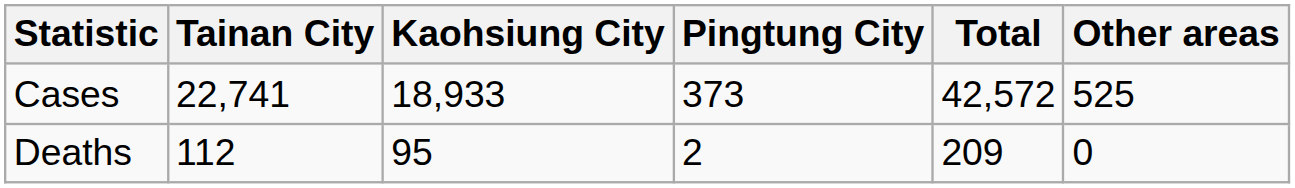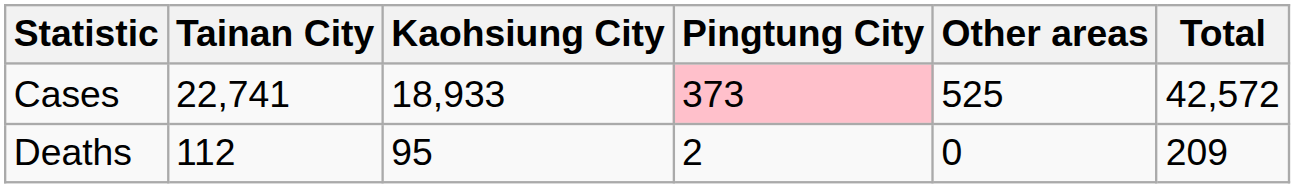columns swapped: Other areas <-> Total
Cases | Pingtung City: no background -> pink background
